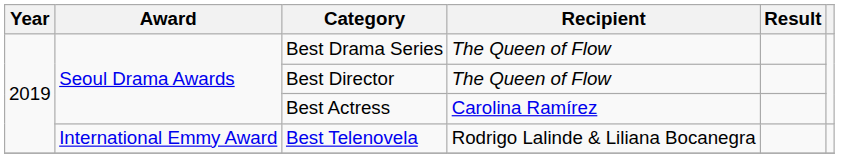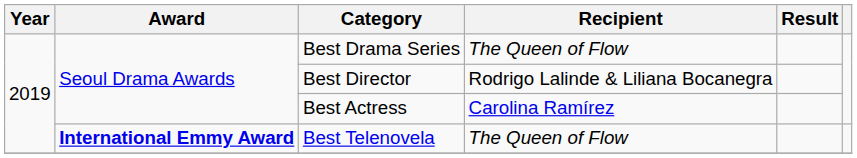Best Director | Recipient: The Queen of Flow -> Rodrigo Lalinde & Liliana Bocanegra
Best Telenovela | Award: normal -> bold
Best Telenovela | Recipient: Rodrigo Lalinde & Liliana Bocanegra -> The Queen of Flow
